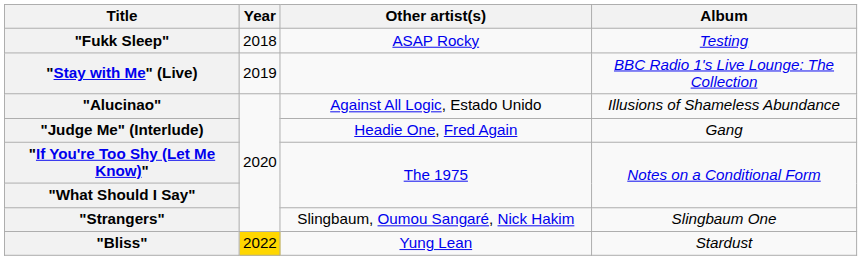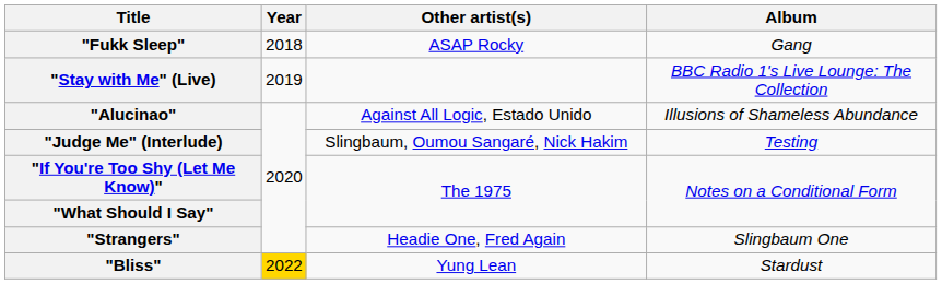"Fukk Sleep" | Album: Testing -> Gang
"Judge Me" (Interlude) | Other artist(s): Headie One, Fred Again -> Slingbaum, Oumou Sangaré, Nick Hakim
"Judge Me" (Interlude) | Album: Gang -> Testing
"Strangers" | Other artist(s): Slingbaum, Oumou Sangaré, Nick Hakim -> Headie One, Fred Again
